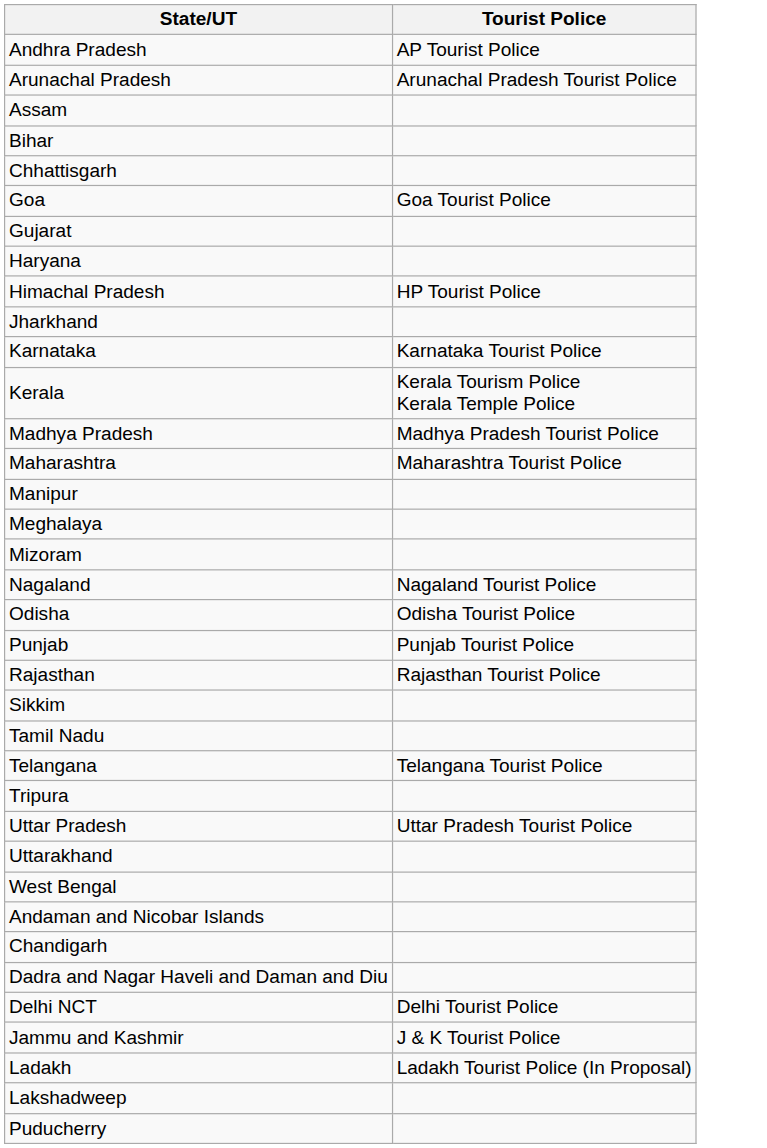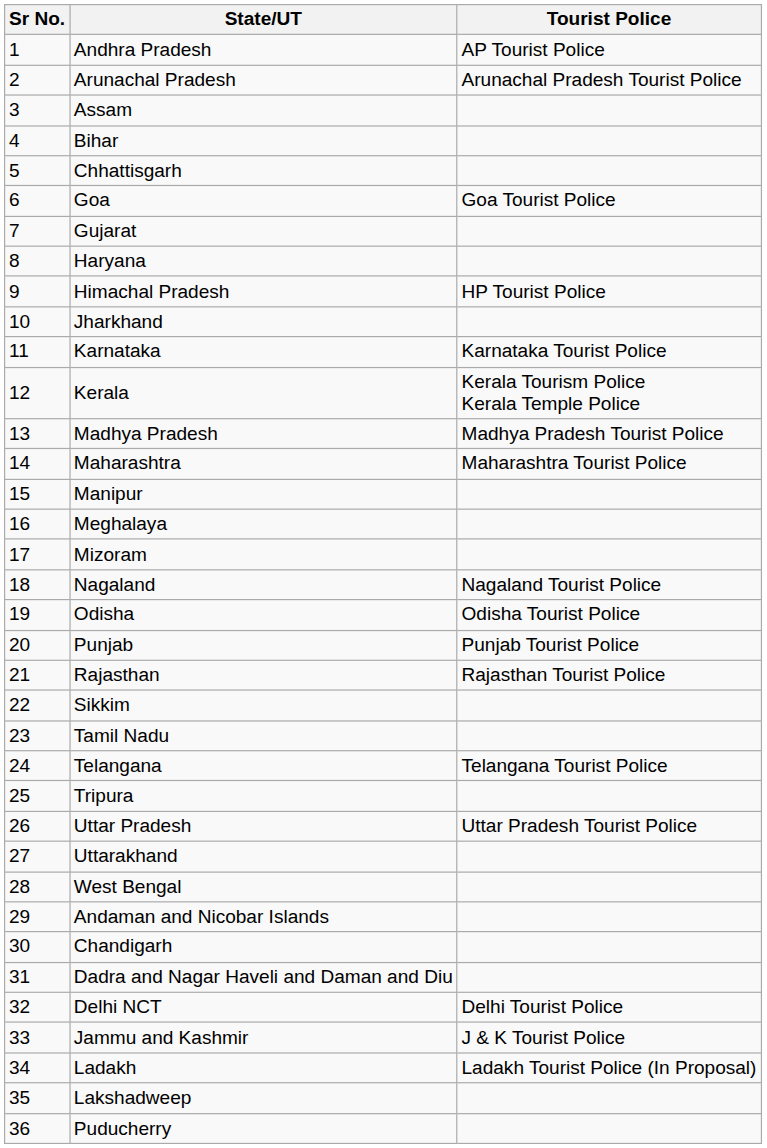+ column: Sr No. | 1 | 2 | 3 | 4 | 5 | 6 | 7 | 8 | 9 | 10 | 11 | 12 | 13 | 14 | 15 | 16 | 17 | 18 | 19 | 20 | 21 | 22 | 23 | 24 | 25 | 26 | 27 | 28 | 29 | 30 | 31 | 32 | 33 | 34 | 35 | 36
